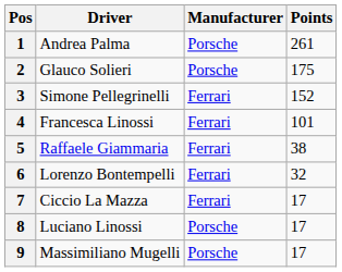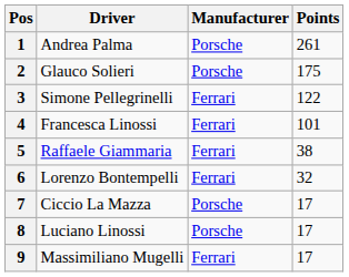3 | Points: 152 -> 122
7 | Manufacturer: Ferrari -> Porsche
9 | Manufacturer: Porsche -> Ferrari
